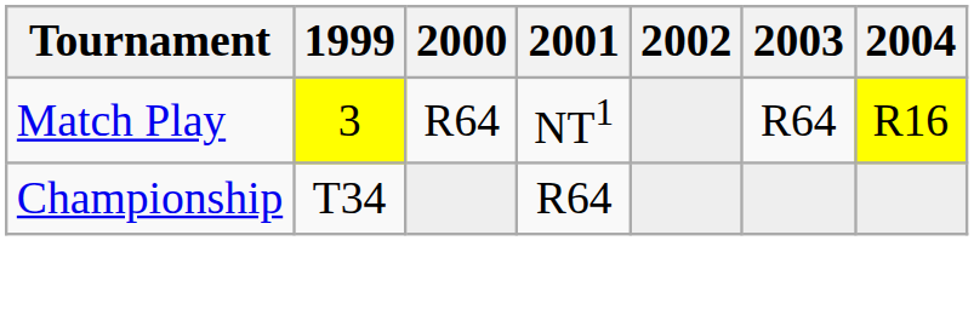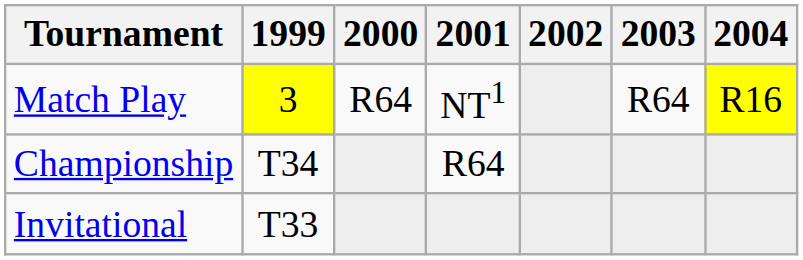+ row: Invitational | T33
